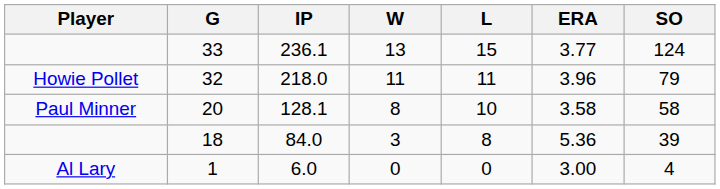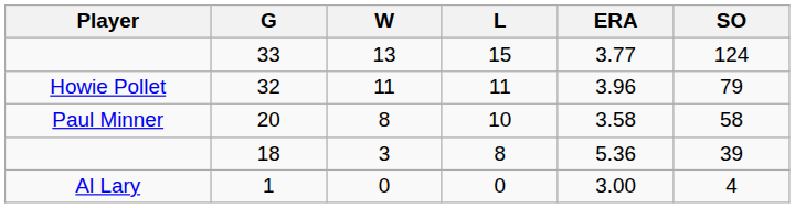- column: IP | 236.1 | 218.0 | 128.1 | 84.0 | 6.0
